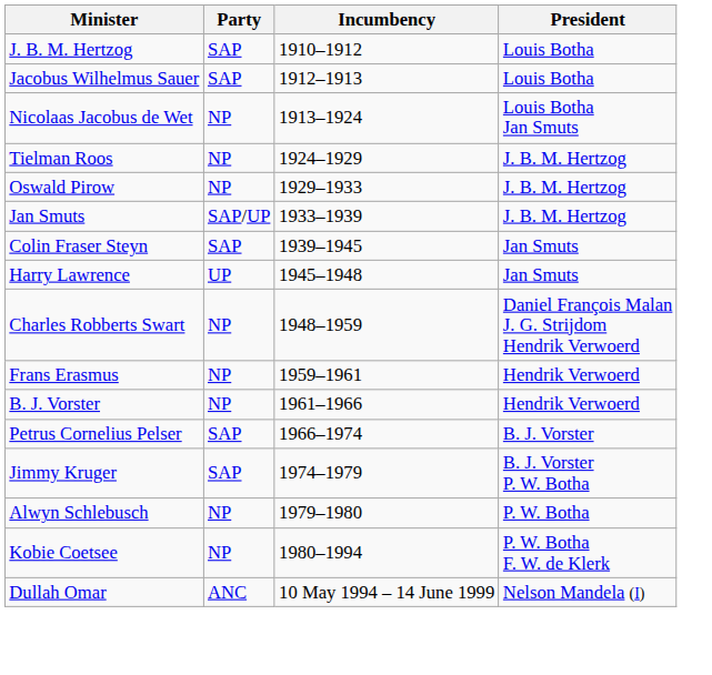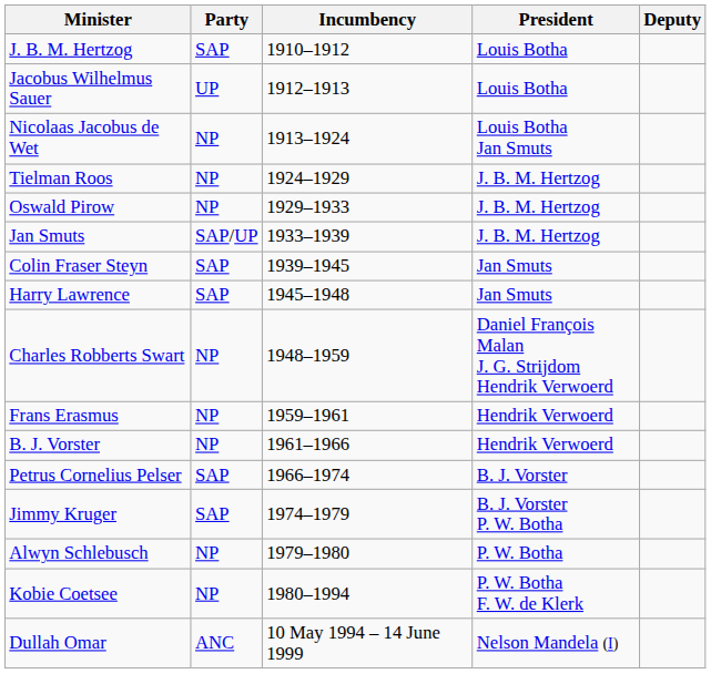+ column: Deputy
Jacobus Wilhelmus Sauer | Party: SAP -> UP
Harry Lawrence | Party: UP -> SAP
